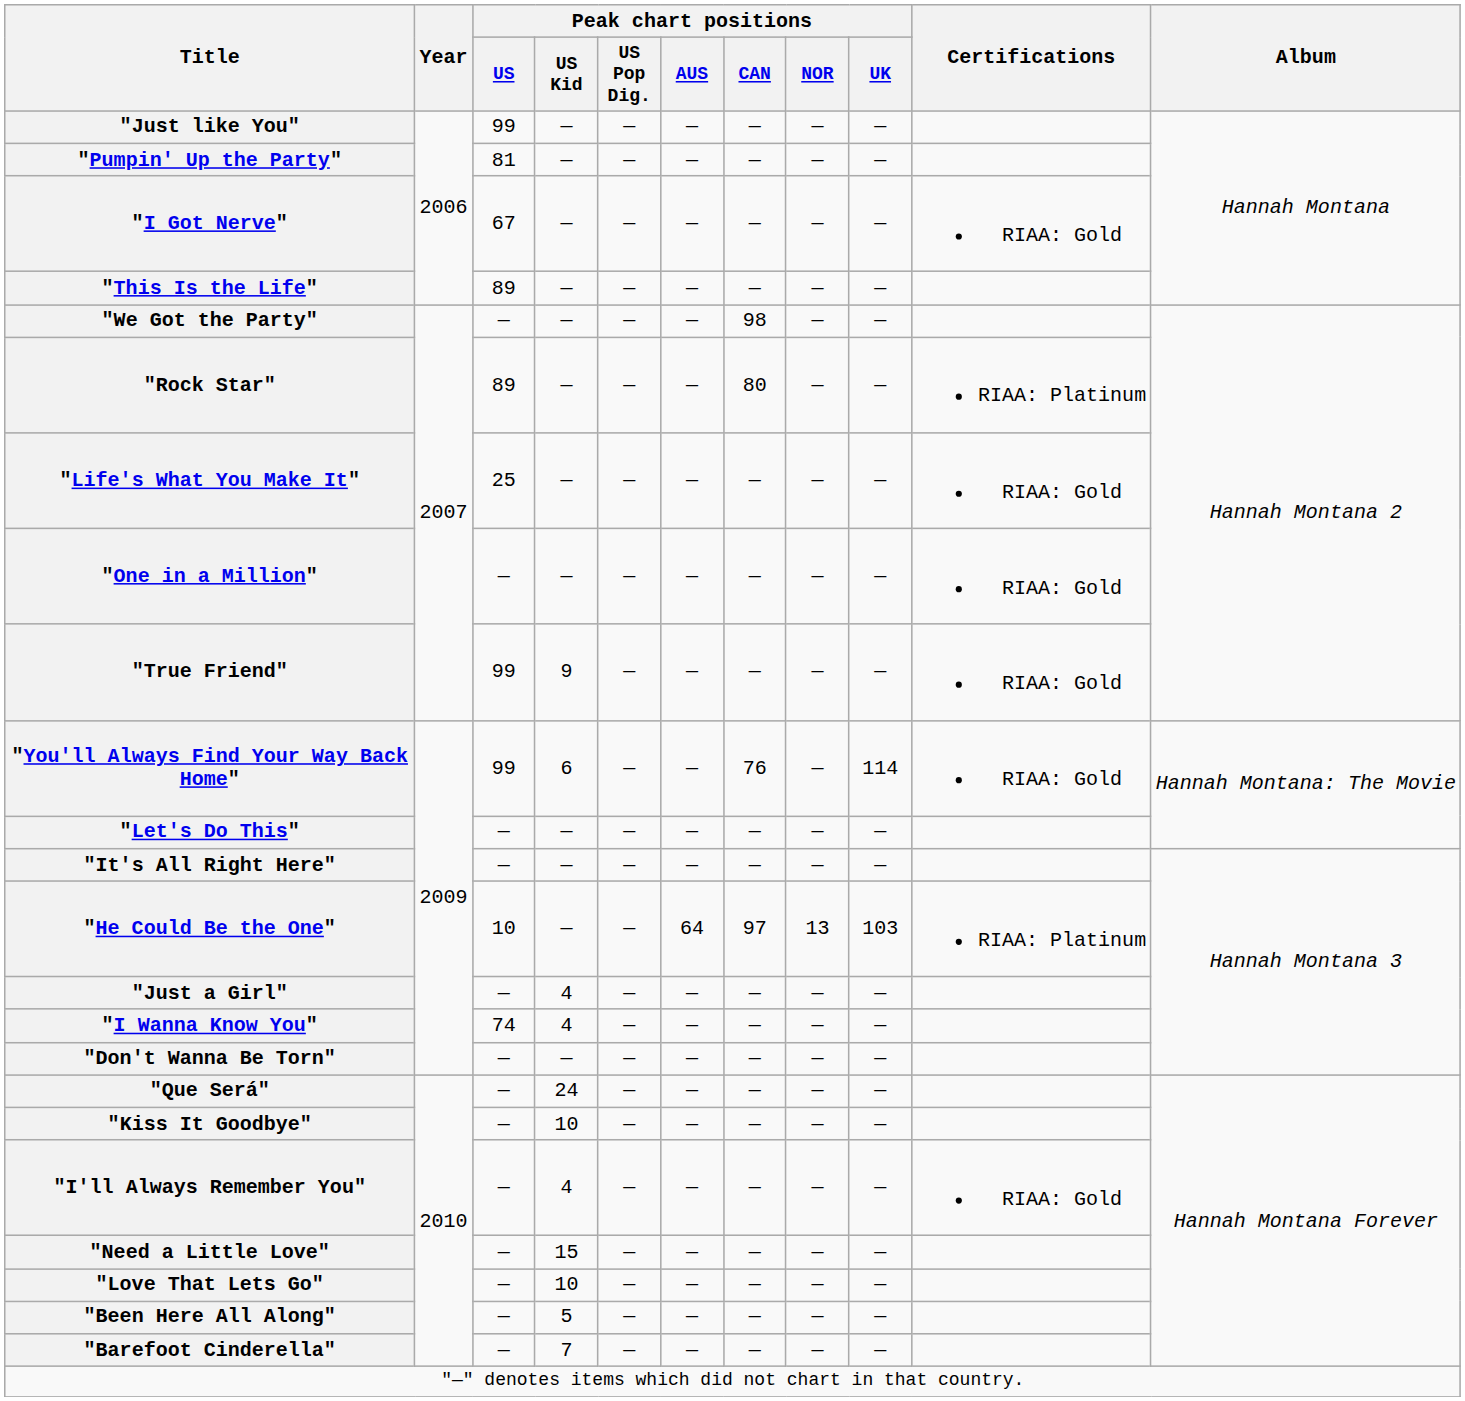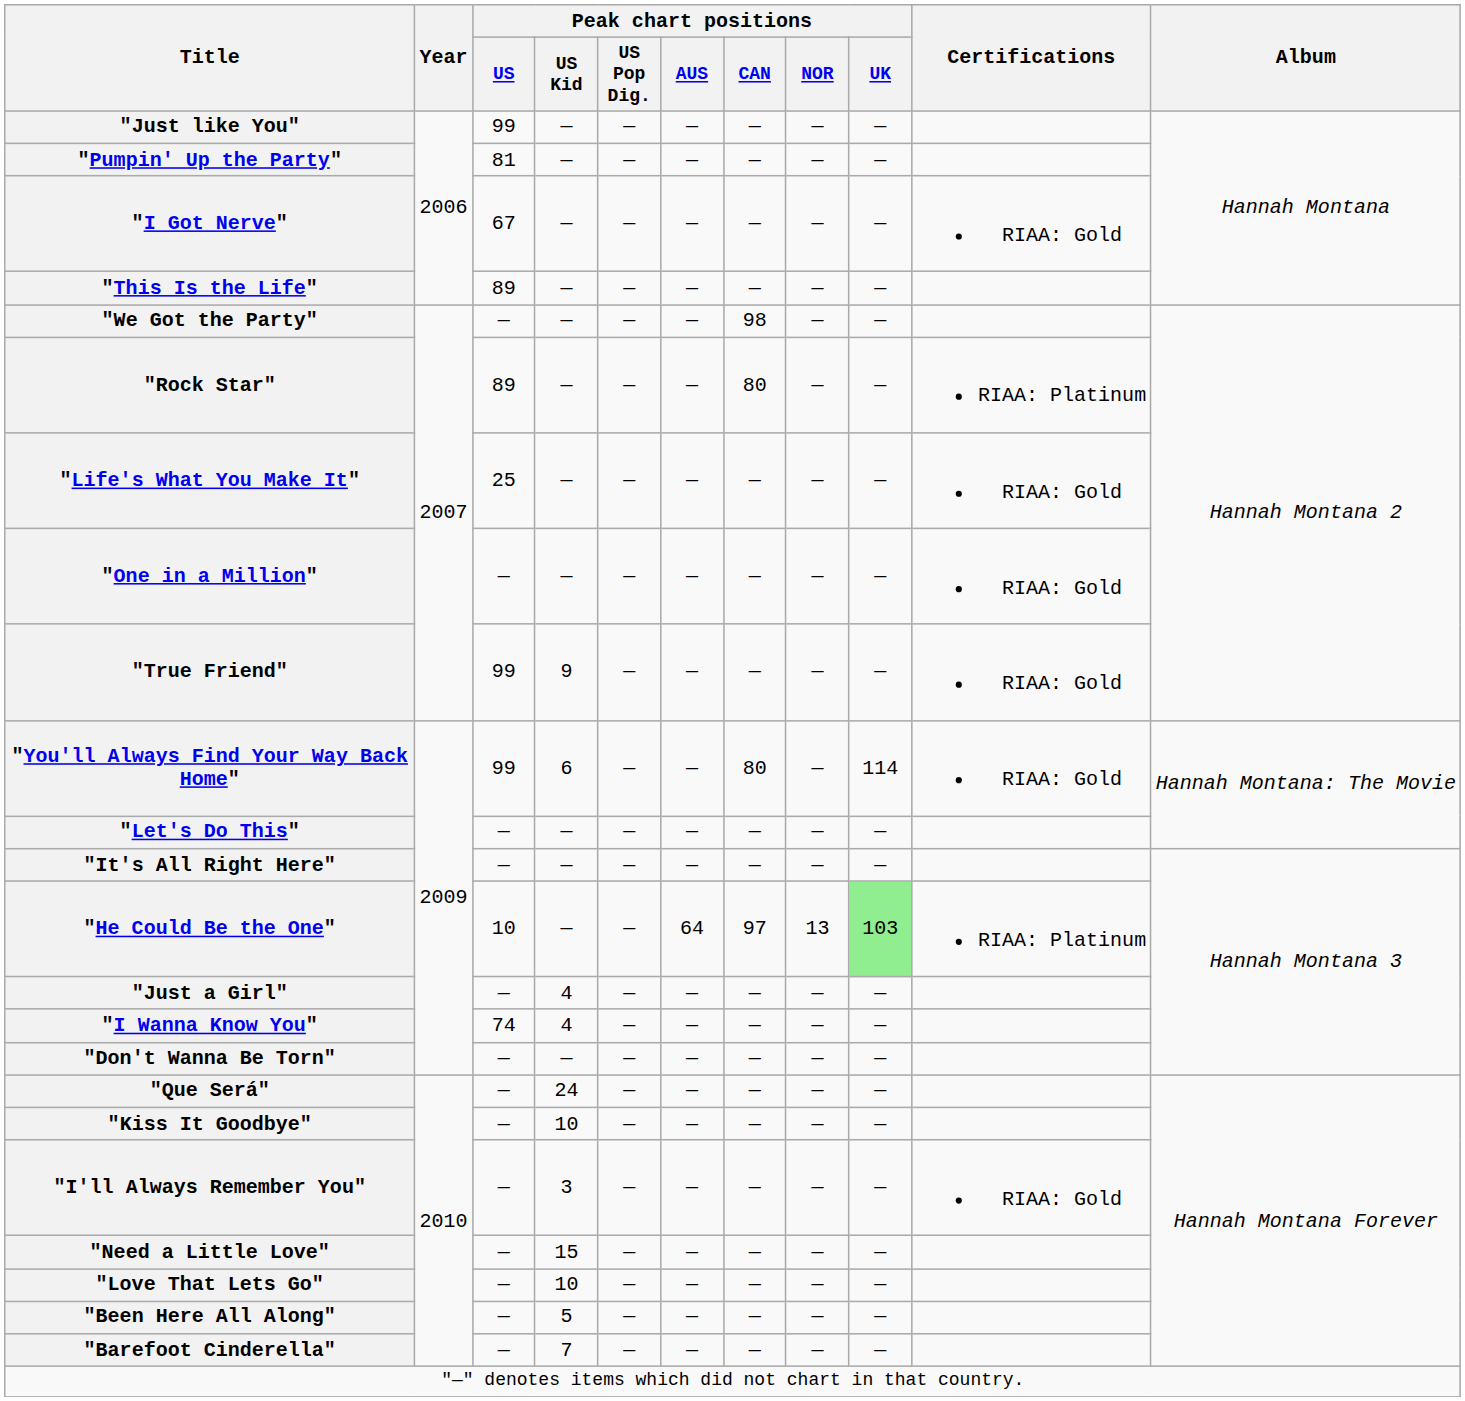"You'll Always Find Your Way Back Home" | Peak chart positions / CAN: 76 -> 80
"He Could Be the One" | Peak chart positions / UK: no background -> lightgreen background
"I'll Always Remember You" | Peak chart positions / US Kid: 4 -> 3
